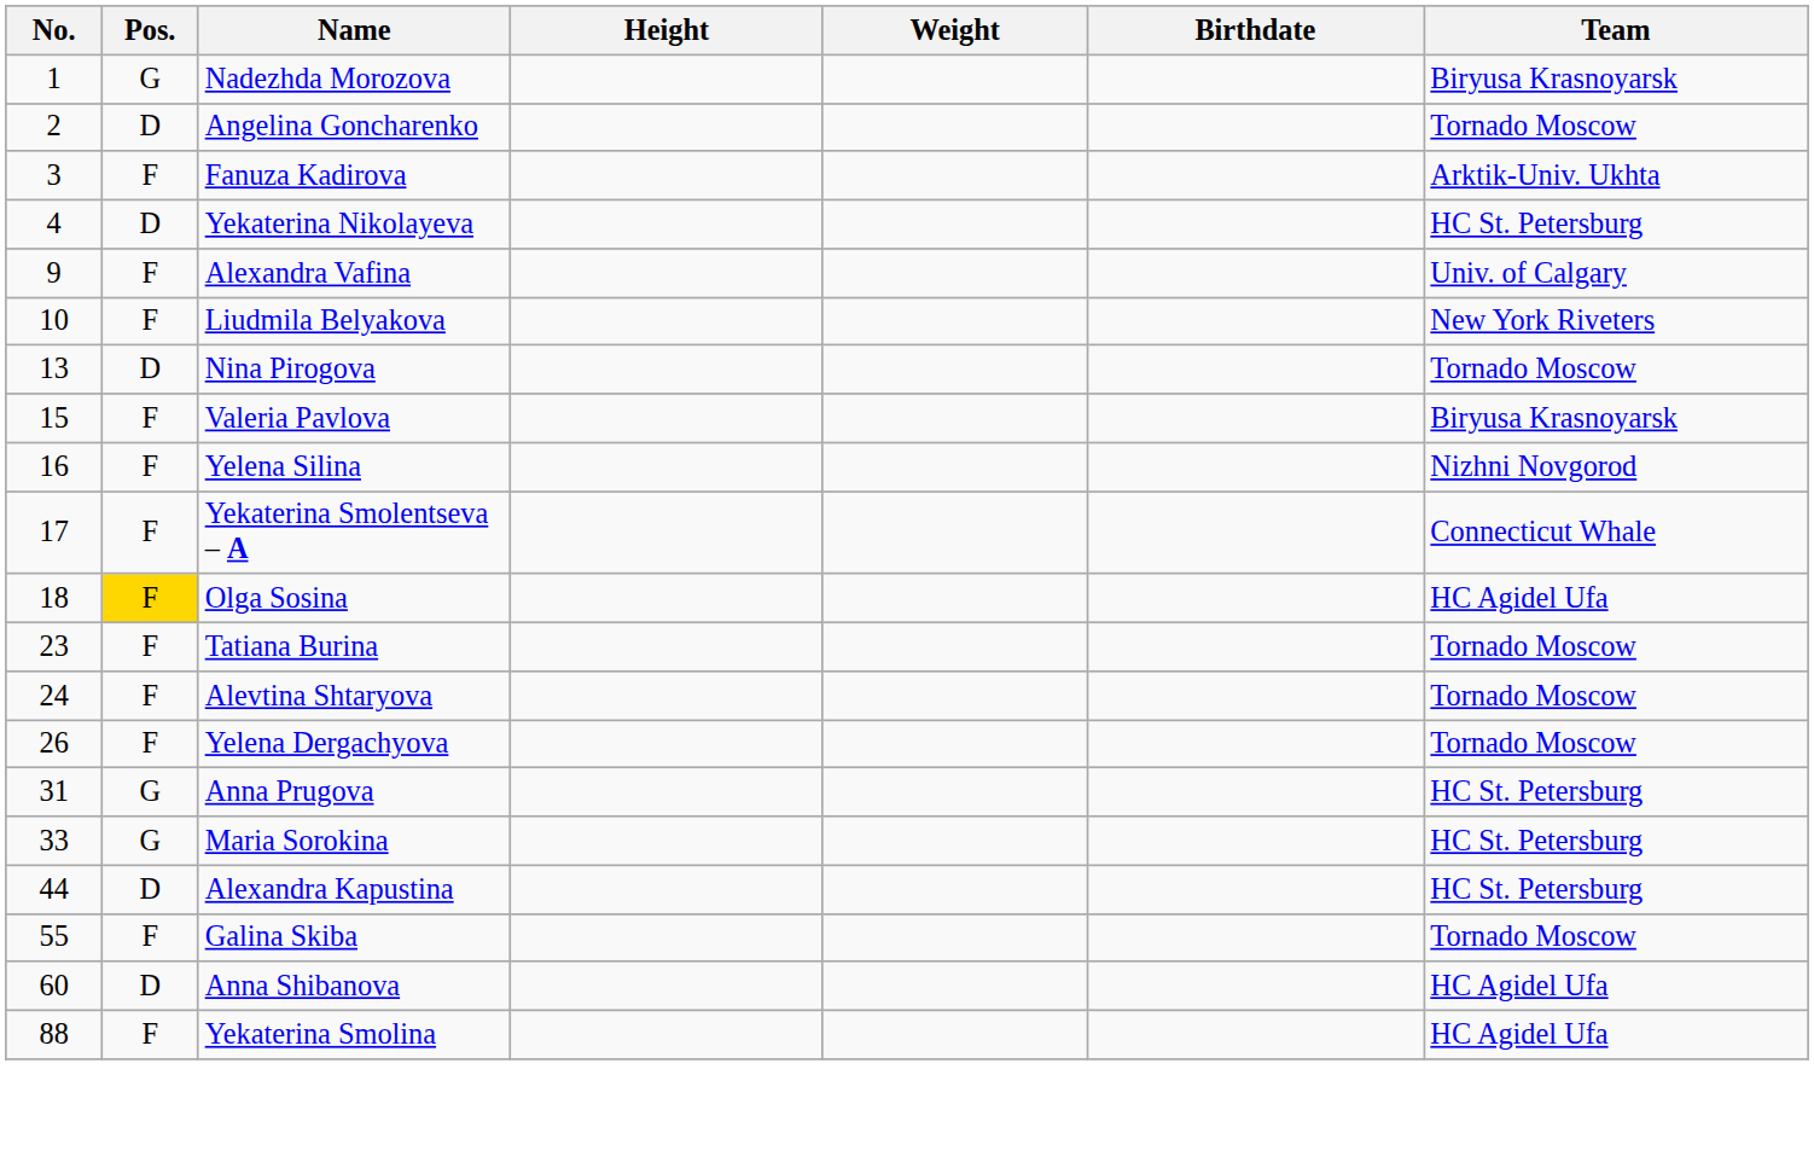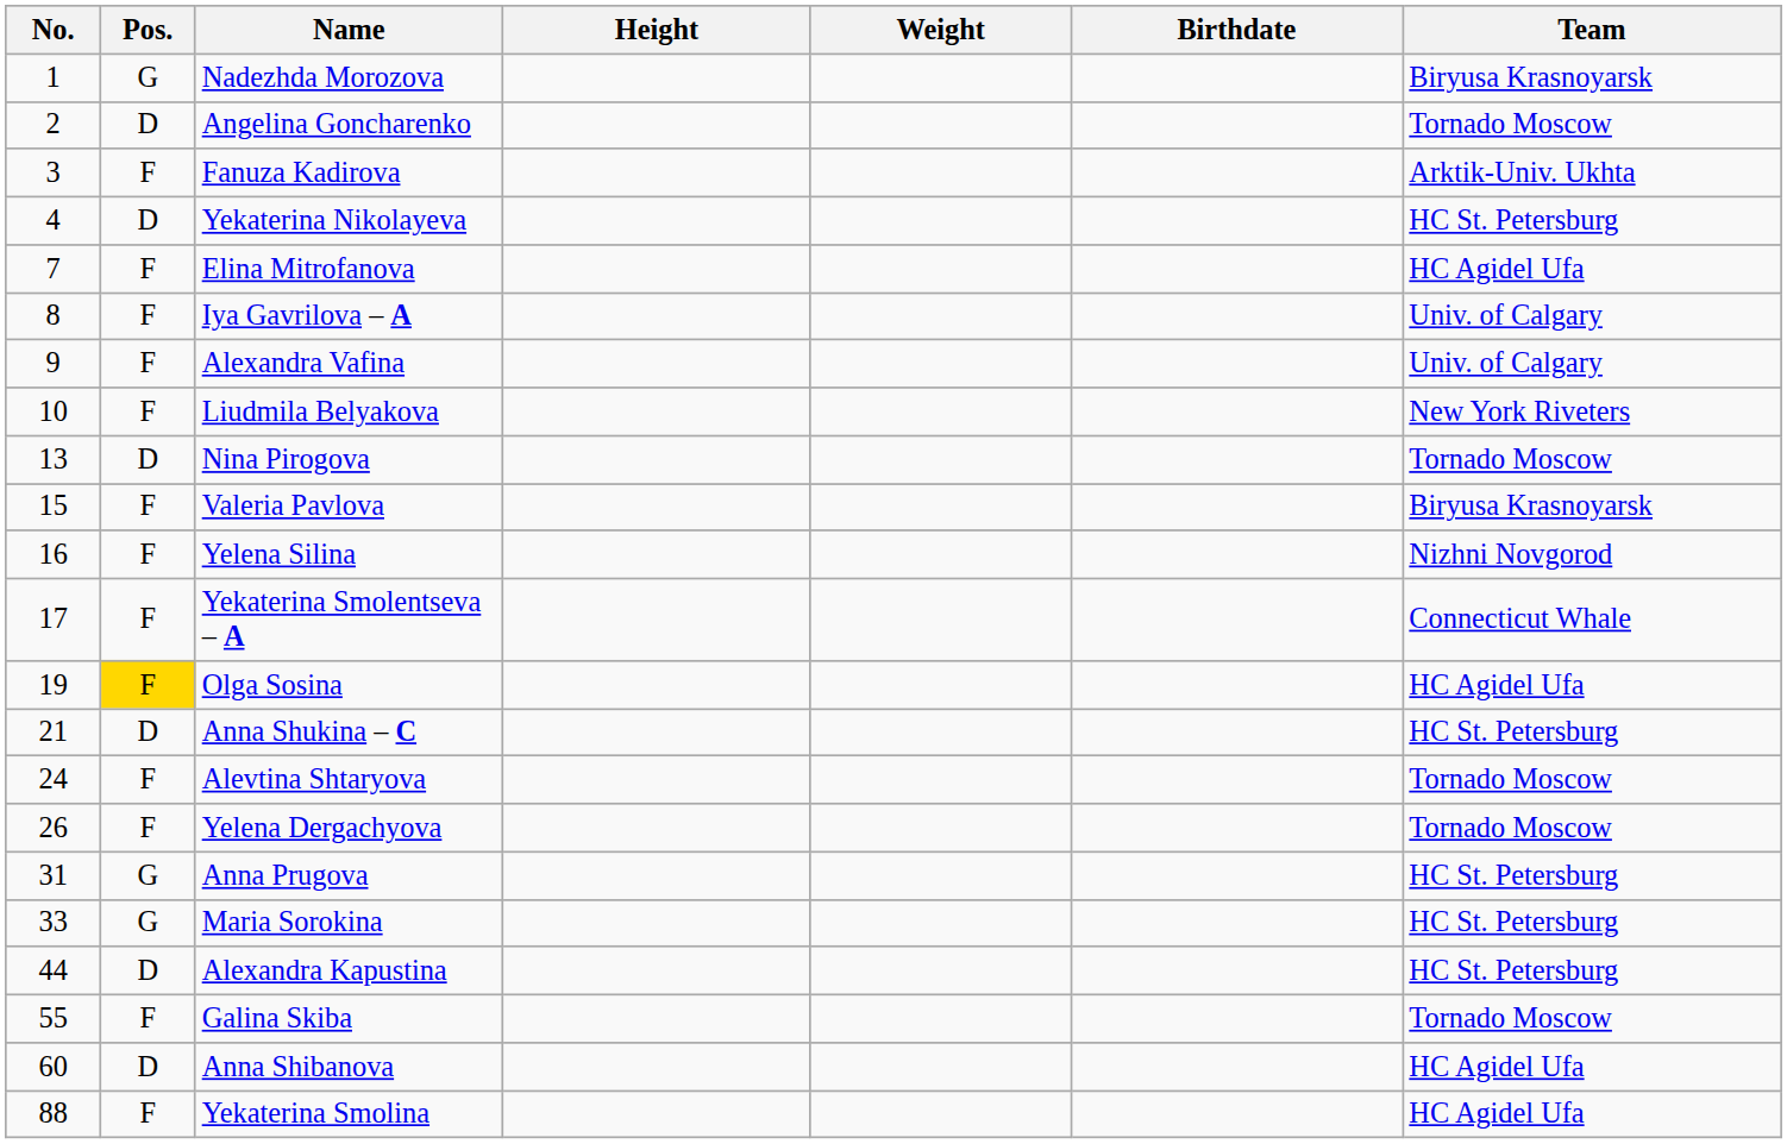+ row: 7 | F | Elina Mitrofanova | HC Agidel Ufa
+ row: 8 | F | Iya Gavrilova – A | Univ. of Calgary
Olga Sosina | No.: 18 -> 19
+ row: 21 | D | Anna Shukina – C | HC St. Petersburg
- row: 23 | F | Tatiana Burina | Tornado Moscow
